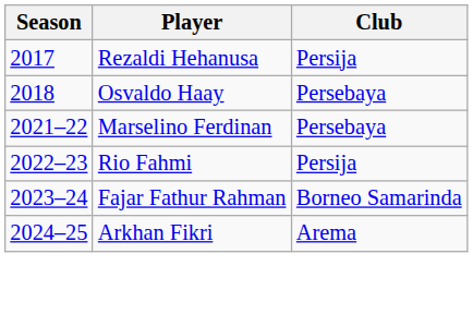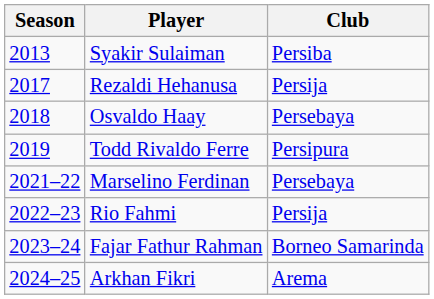+ row: 2013 | Syakir Sulaiman | Persiba
+ row: 2019 | Todd Rivaldo Ferre | Persipura
